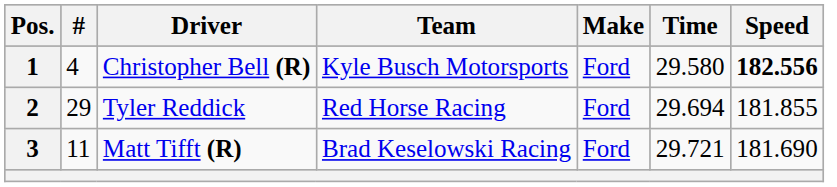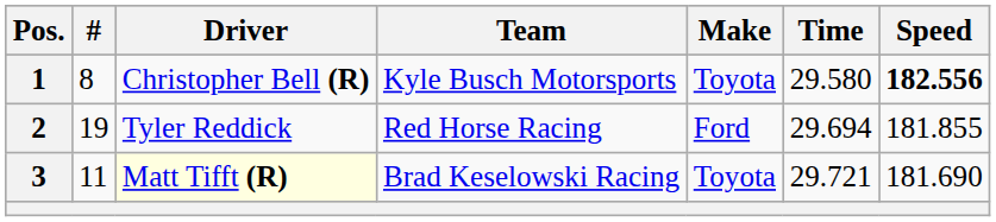1 | #: 4 -> 8
1 | Make: Ford -> Toyota
2 | #: 29 -> 19
3 | Driver: no background -> lightyellow background
3 | Make: Ford -> Toyota
